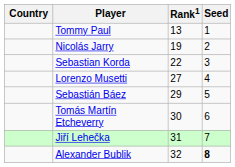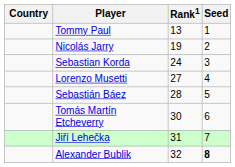Sebastian Korda | Rank1: 22 -> 24
Sebastián Báez | Rank1: 29 -> 28
